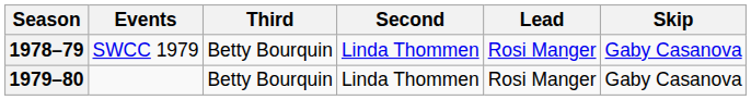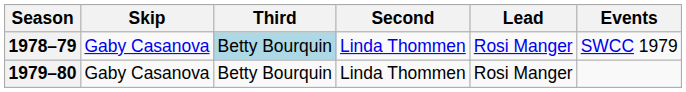columns swapped: Skip <-> Events
1978–79 | Third: no background -> lightblue background
